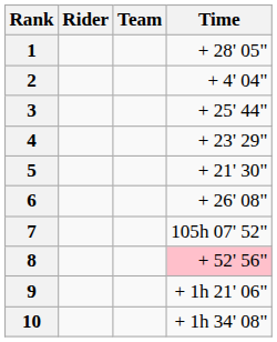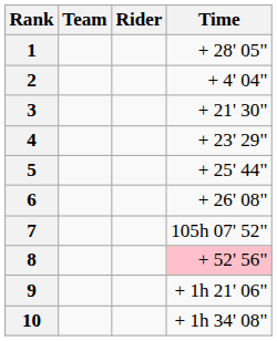columns swapped: Rider <-> Team
3 | Time: + 25' 44" -> + 21' 30"
5 | Time: + 21' 30" -> + 25' 44"
